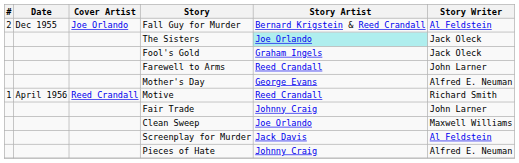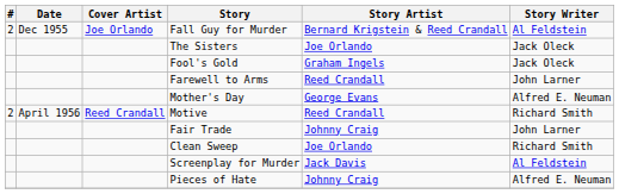The Sisters | Story Artist: paleturquoise background -> no background
Motive | #: 1 -> 2
Clean Sweep | Story Writer: Maxwell Williams -> Richard Smith
